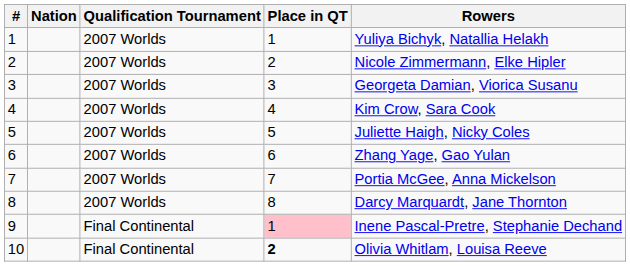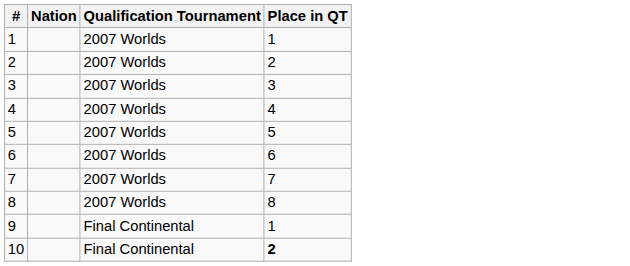- column: Rowers | Yuliya Bichyk, Natallia Helakh | Nicole Zimmermann, Elke Hipler | Georgeta Damian, Viorica Susanu | Kim Crow, Sara Cook | Juliette Haigh, Nicky Coles | Zhang Yage, Gao Yulan | Portia McGee, Anna Mickelson | Darcy Marquardt, Jane Thornton | Inene Pascal-Pretre, Stephanie Dechand | Olivia Whitlam, Louisa Reeve
9 | Place in QT: pink background -> no background
